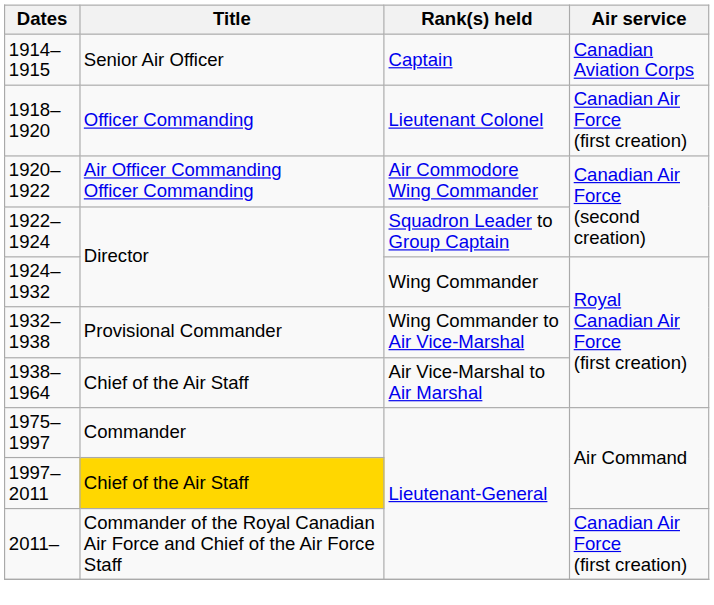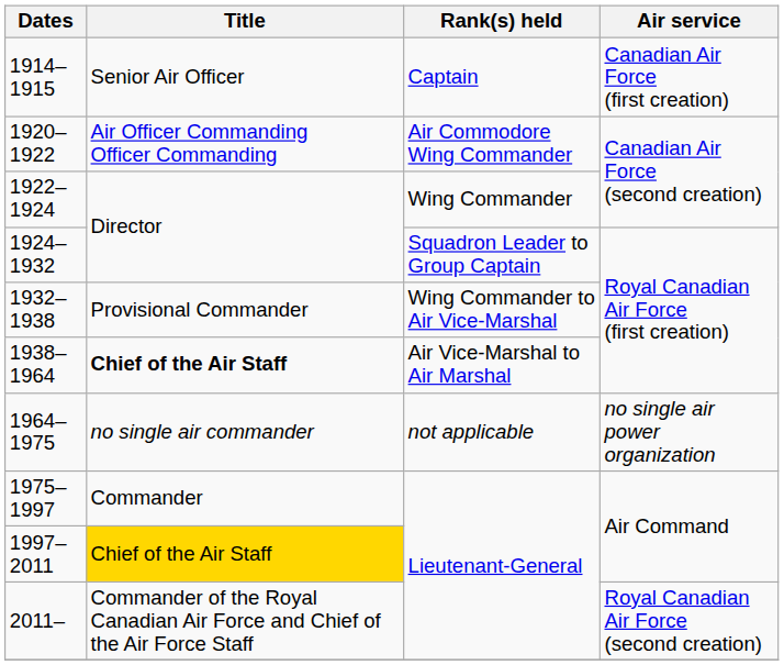1914–1915 | Air service: Canadian Aviation Corps -> Canadian Air Force (first creation)
- row: 1918–1920 | Officer Commanding | Lieutenant Colonel | Canadian Air Force (first creation)
1922–1924 | Rank(s) held: Squadron Leader to Group Captain -> Wing Commander
1924–1932 | Rank(s) held: Wing Commander -> Squadron Leader to Group Captain
1938–1964 | Title: normal -> bold
+ row: 1964–1975 | no single air commander | not applicable | no single air power organization
2011– | Air service: Canadian Air Force (first creation) -> Royal Canadian Air Force (second creation)
